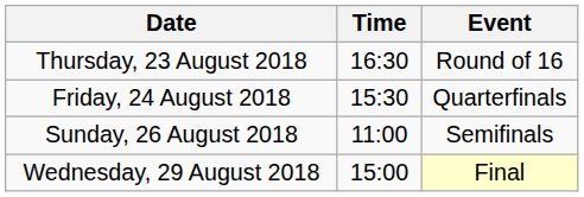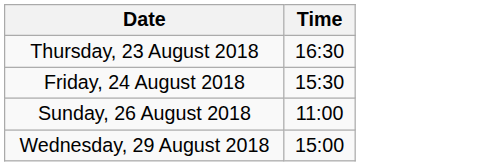- column: Event | Round of 16 | Quarterfinals | Semifinals | Final
